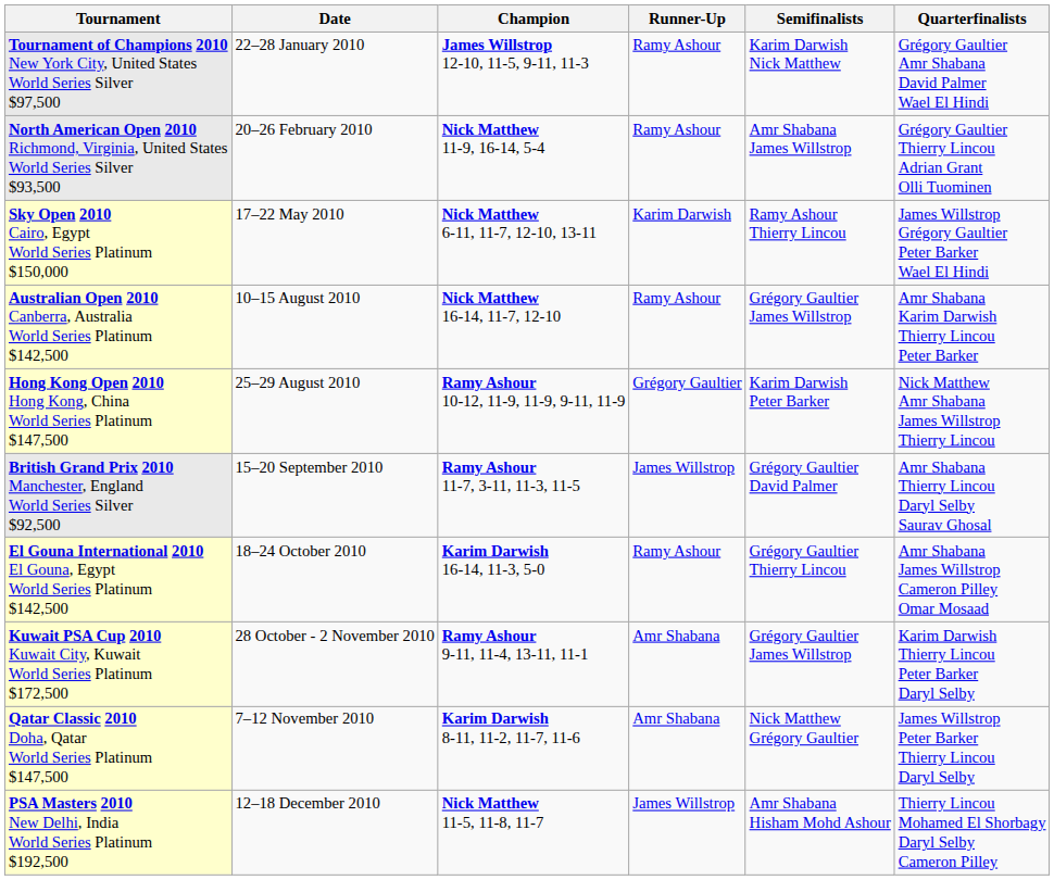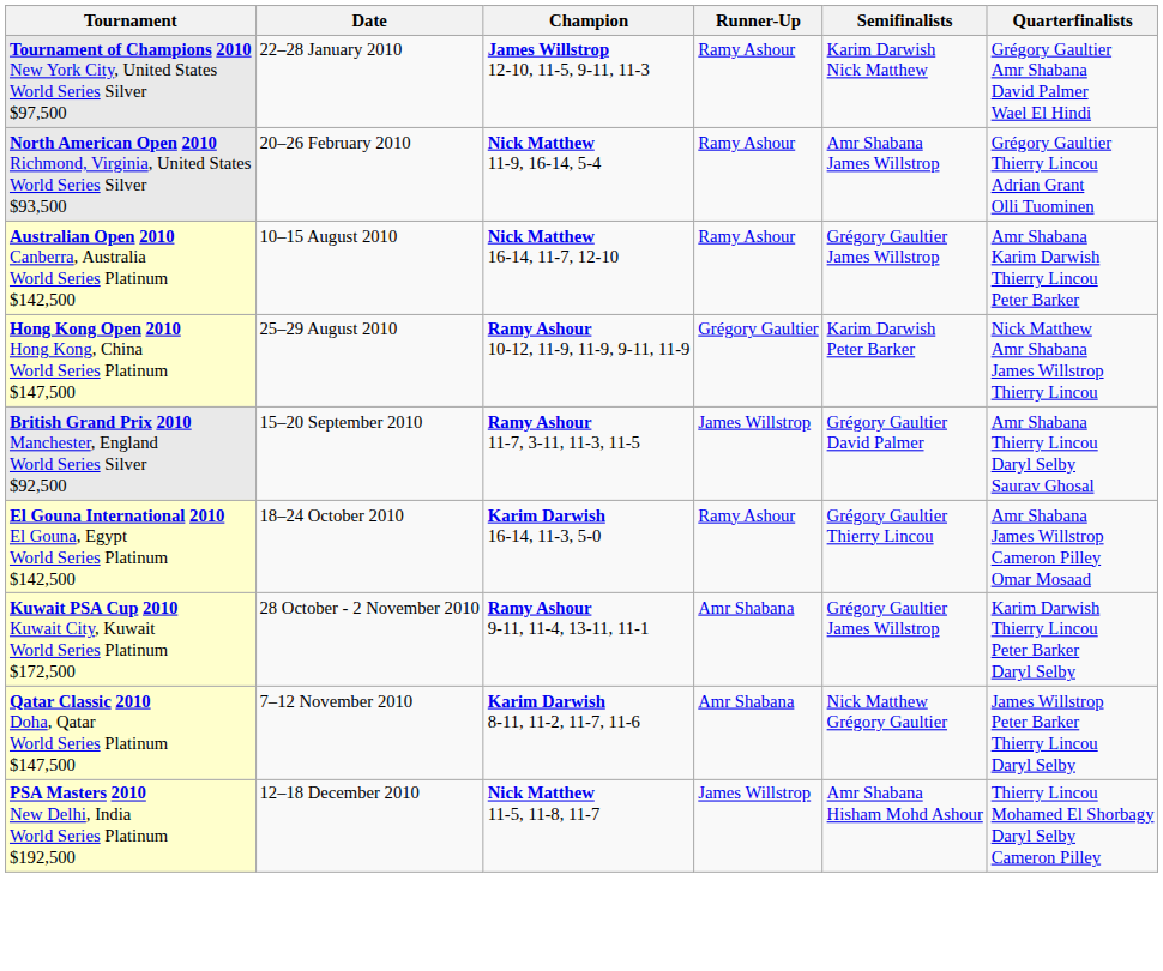- row: Sky Open 2010 Cairo, Egypt World Series Platinum $150,000 | 17–22 May 2010 | Nick Matthew 6-11, 11-7, 12-10, 13-11 | Karim Darwish | Ramy Ashour Thierry Lincou | James Willstrop Grégory Gaultier Peter Barker Wael El Hindi
